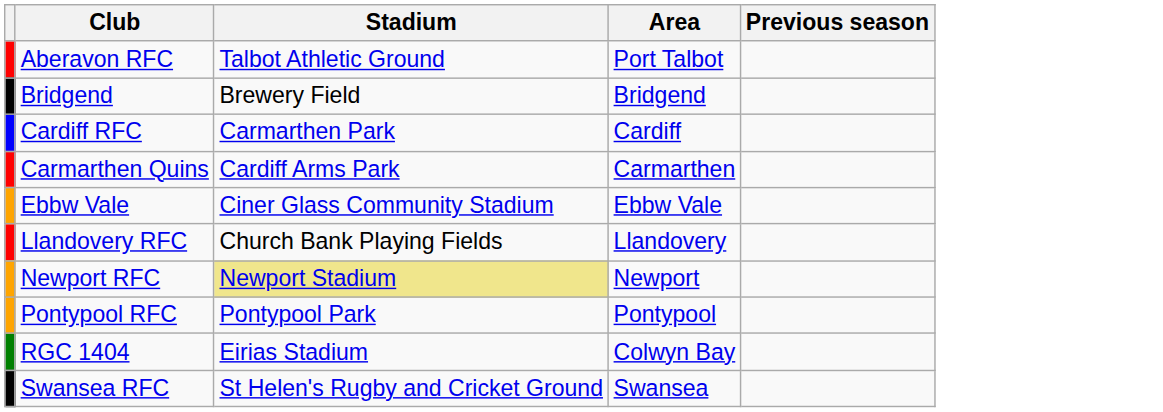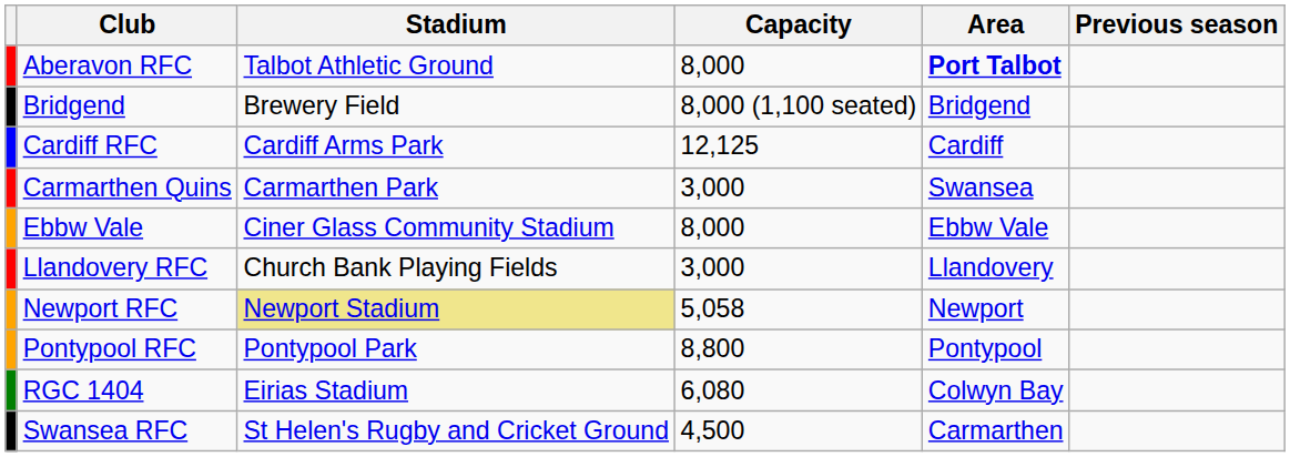+ column: Capacity | 8,000 | 8,000 (1,100 seated) | 12,125 | 3,000 | 8,000 | 3,000 | 5,058 | 8,800 | 6,080 | 4,500
Aberavon RFC | Area: normal -> bold
Cardiff RFC | Stadium: Carmarthen Park -> Cardiff Arms Park
Carmarthen Quins | Stadium: Cardiff Arms Park -> Carmarthen Park
Carmarthen Quins | Area: Carmarthen -> Swansea
Swansea RFC | Area: Swansea -> Carmarthen
